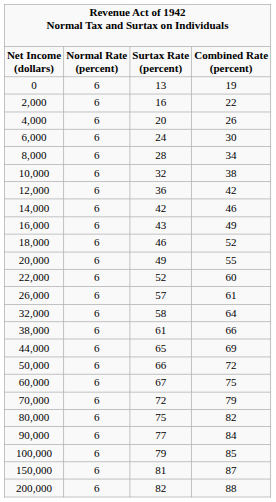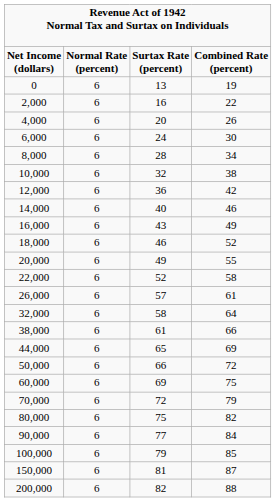14,000 | column 3: 42 -> 40
22,000 | column 4: 60 -> 58
60,000 | column 3: 67 -> 69
